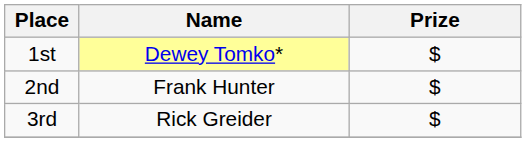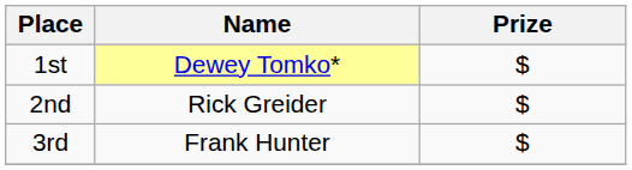2nd | Name: Frank Hunter -> Rick Greider
3rd | Name: Rick Greider -> Frank Hunter
